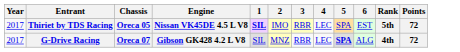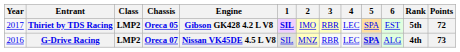+ column: Class | LMP2 | LMP2
Thiriet by TDS Racing | Engine: Nissan VK45DE 4.5 L V8 -> Gibson GK428 4.2 L V8
G-Drive Racing | Year: 2017 -> 2016
G-Drive Racing | Engine: Gibson GK428 4.2 L V8 -> Nissan VK45DE 4.5 L V8
G-Drive Racing | Points: 72 -> 73
